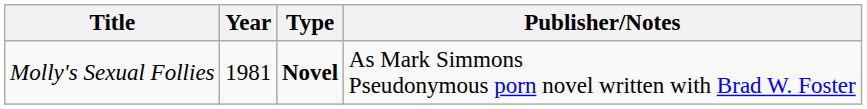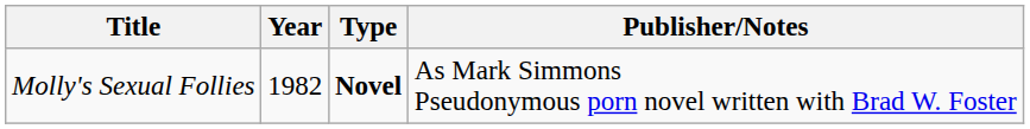Molly's Sexual Follies | Year: 1981 -> 1982
